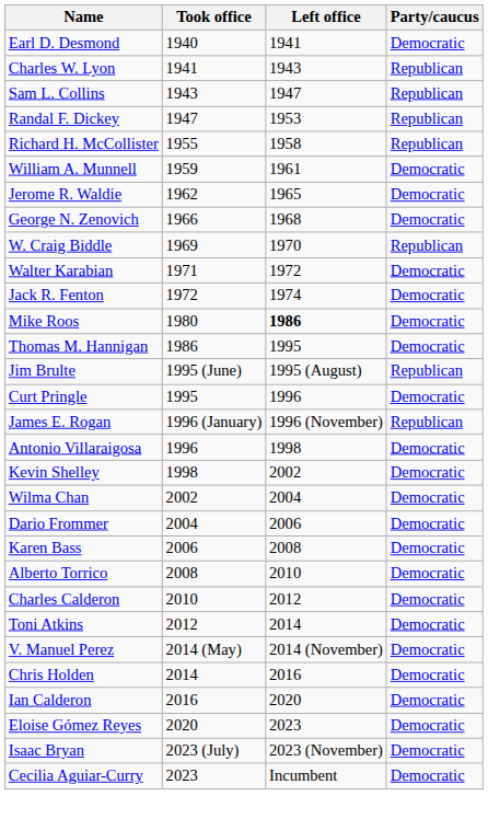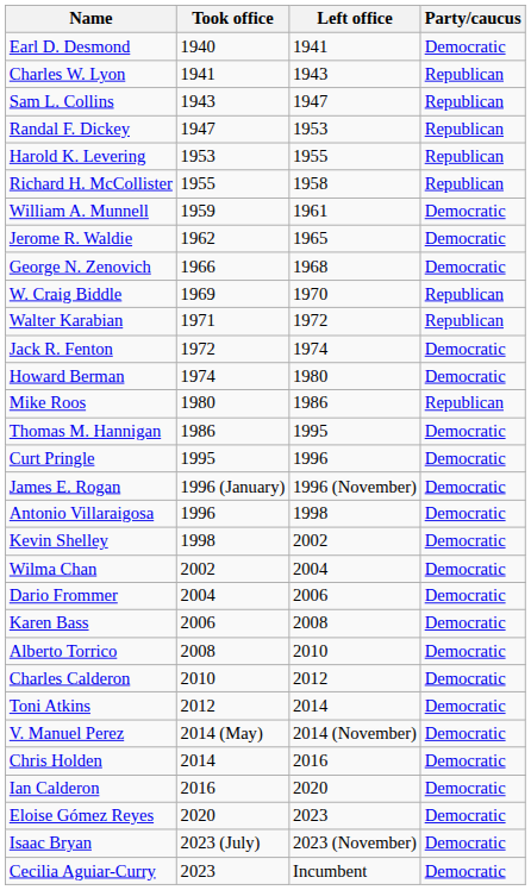+ row: Harold K. Levering | 1953 | 1955 | Republican
Walter Karabian | Party/caucus: Democratic -> Republican
+ row: Howard Berman | 1974 | 1980 | Democratic
Mike Roos | Left office: bold -> normal
Mike Roos | Party/caucus: Democratic -> Republican
- row: Jim Brulte | 1995 (June) | 1995 (August) | Republican
James E. Rogan | Party/caucus: Republican -> Democratic
